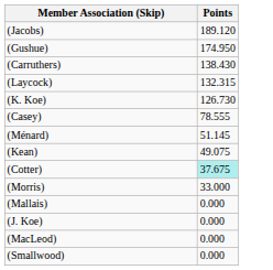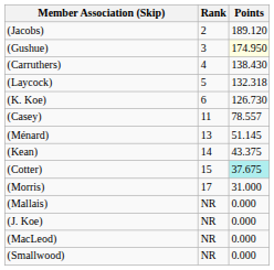+ column: Rank | 2 | 3 | 4 | 5 | 6 | 11 | 13 | 14 | 15 | 17 | NR | NR | NR | NR
(Gushue) | Points: no background -> lightyellow background
(Laycock) | Points: 132.315 -> 132.318
(Casey) | Points: 78.555 -> 78.557
(Kean) | Points: 49.075 -> 43.375
(Morris) | Points: 33.000 -> 31.000
